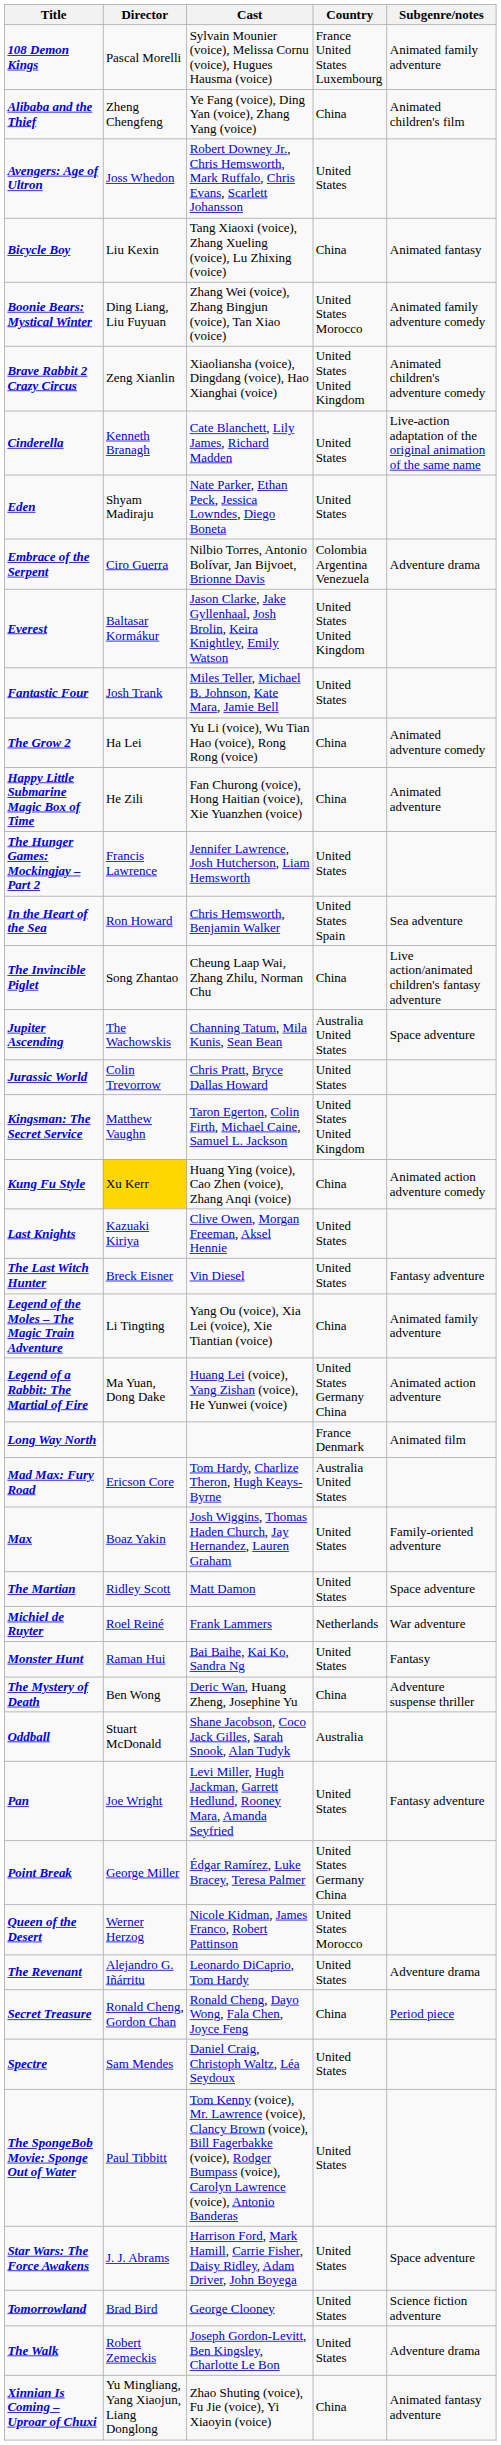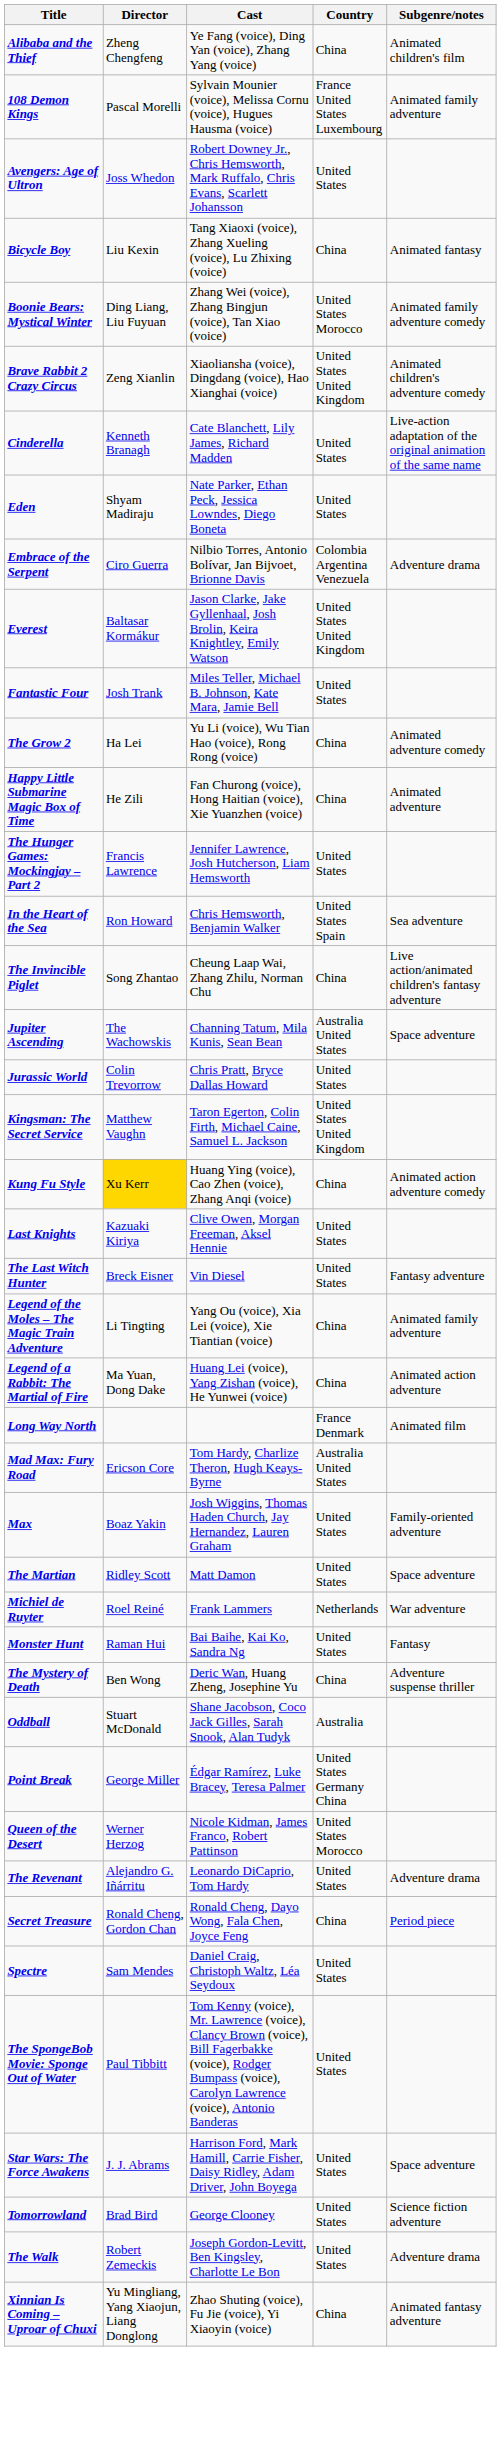rows swapped: 108 Demon Kings <-> Alibaba and the Thief
Legend of a Rabbit: The Martial of Fire | Country: United States Germany China -> China
- row: Pan | Joe Wright | Levi Miller, Hugh Jackman, Garrett Hedlund, Rooney Mara, Amanda Seyfried | United States | Fantasy adventure
